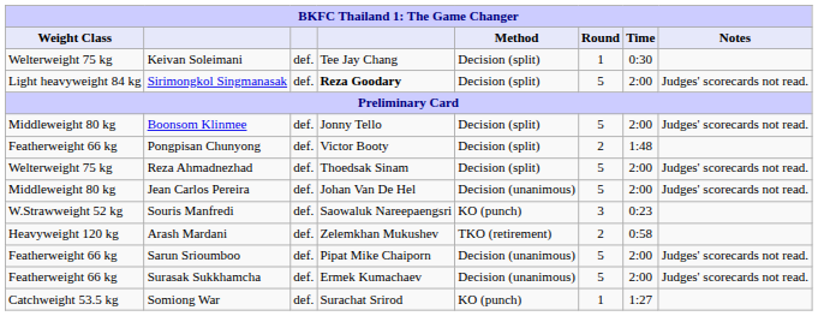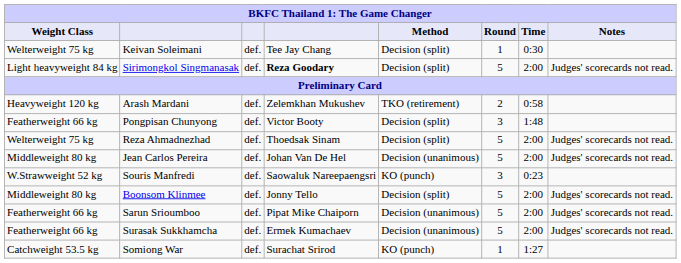rows swapped: Boonsom Klinmee <-> Arash Mardani
Pongpisan Chunyong | Round: 2 -> 3
